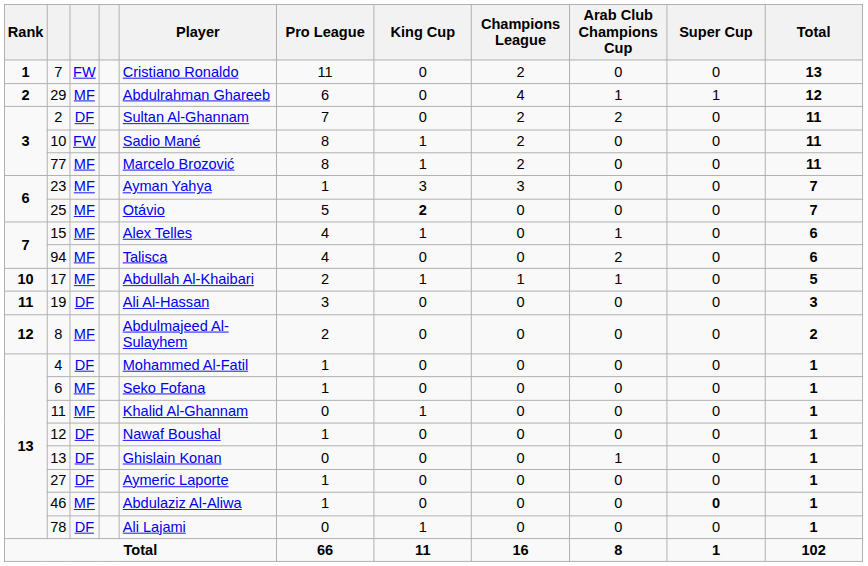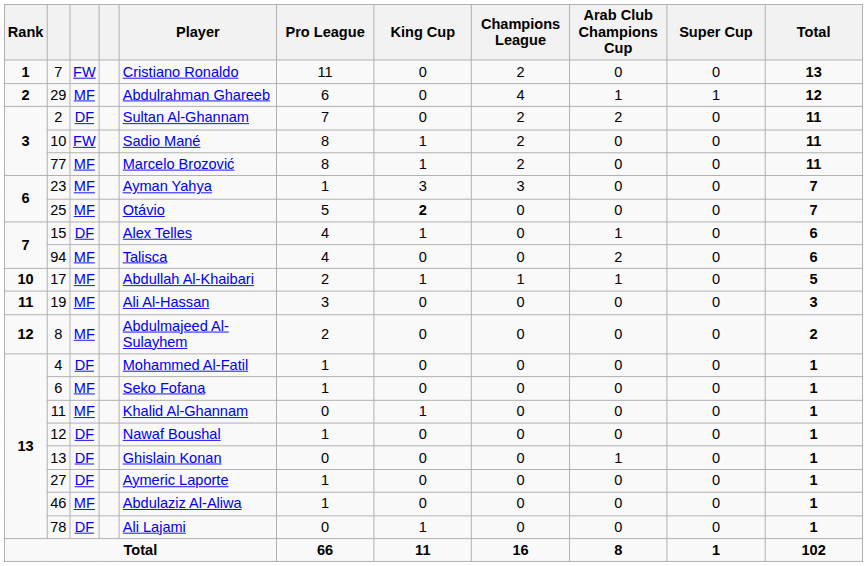15 | column 3: MF -> DF
19 | column 3: DF -> MF
46 | Super Cup: bold -> normal
